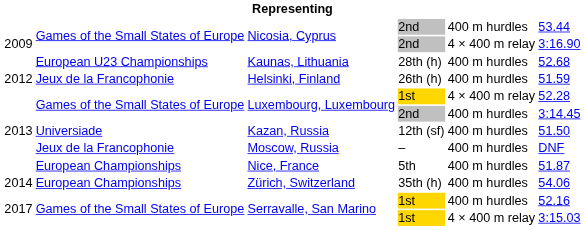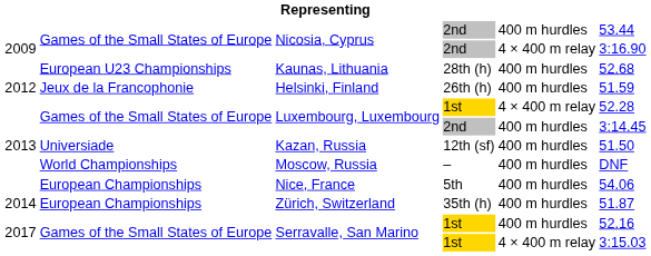Moscow, Russia | column 2: Jeux de la Francophonie -> World Championships
Nice, France | column 6: 51.87 -> 54.06
Zürich, Switzerland | column 6: 54.06 -> 51.87
